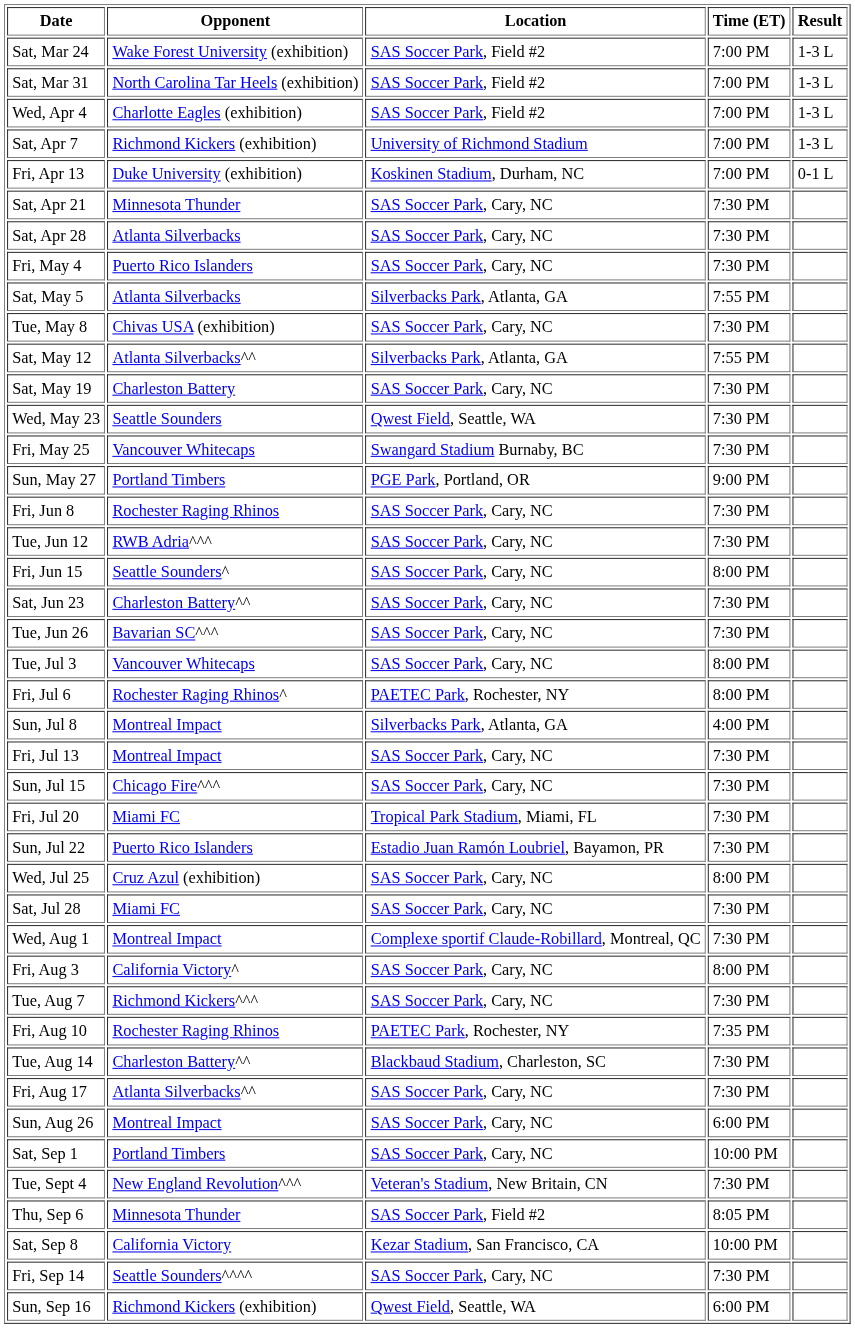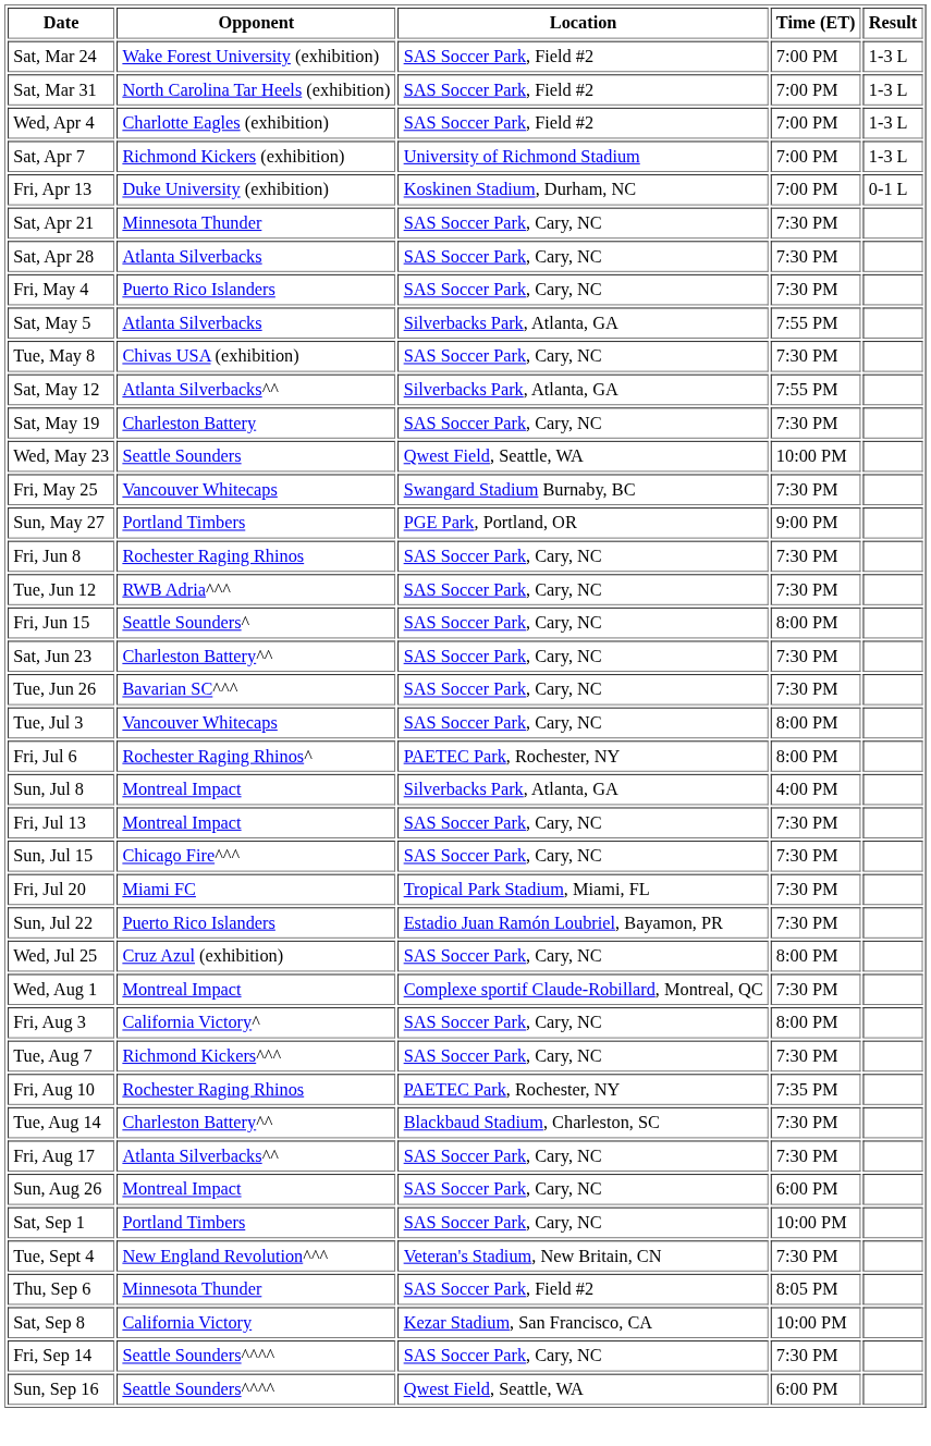Wed, May 23 | Time (ET): 7:30 PM -> 10:00 PM
- row: Sat, Jul 28 | Miami FC | SAS Soccer Park, Cary, NC | 7:30 PM
Sun, Sep 16 | Opponent: Richmond Kickers (exhibition) -> Seattle Sounders^^^^
